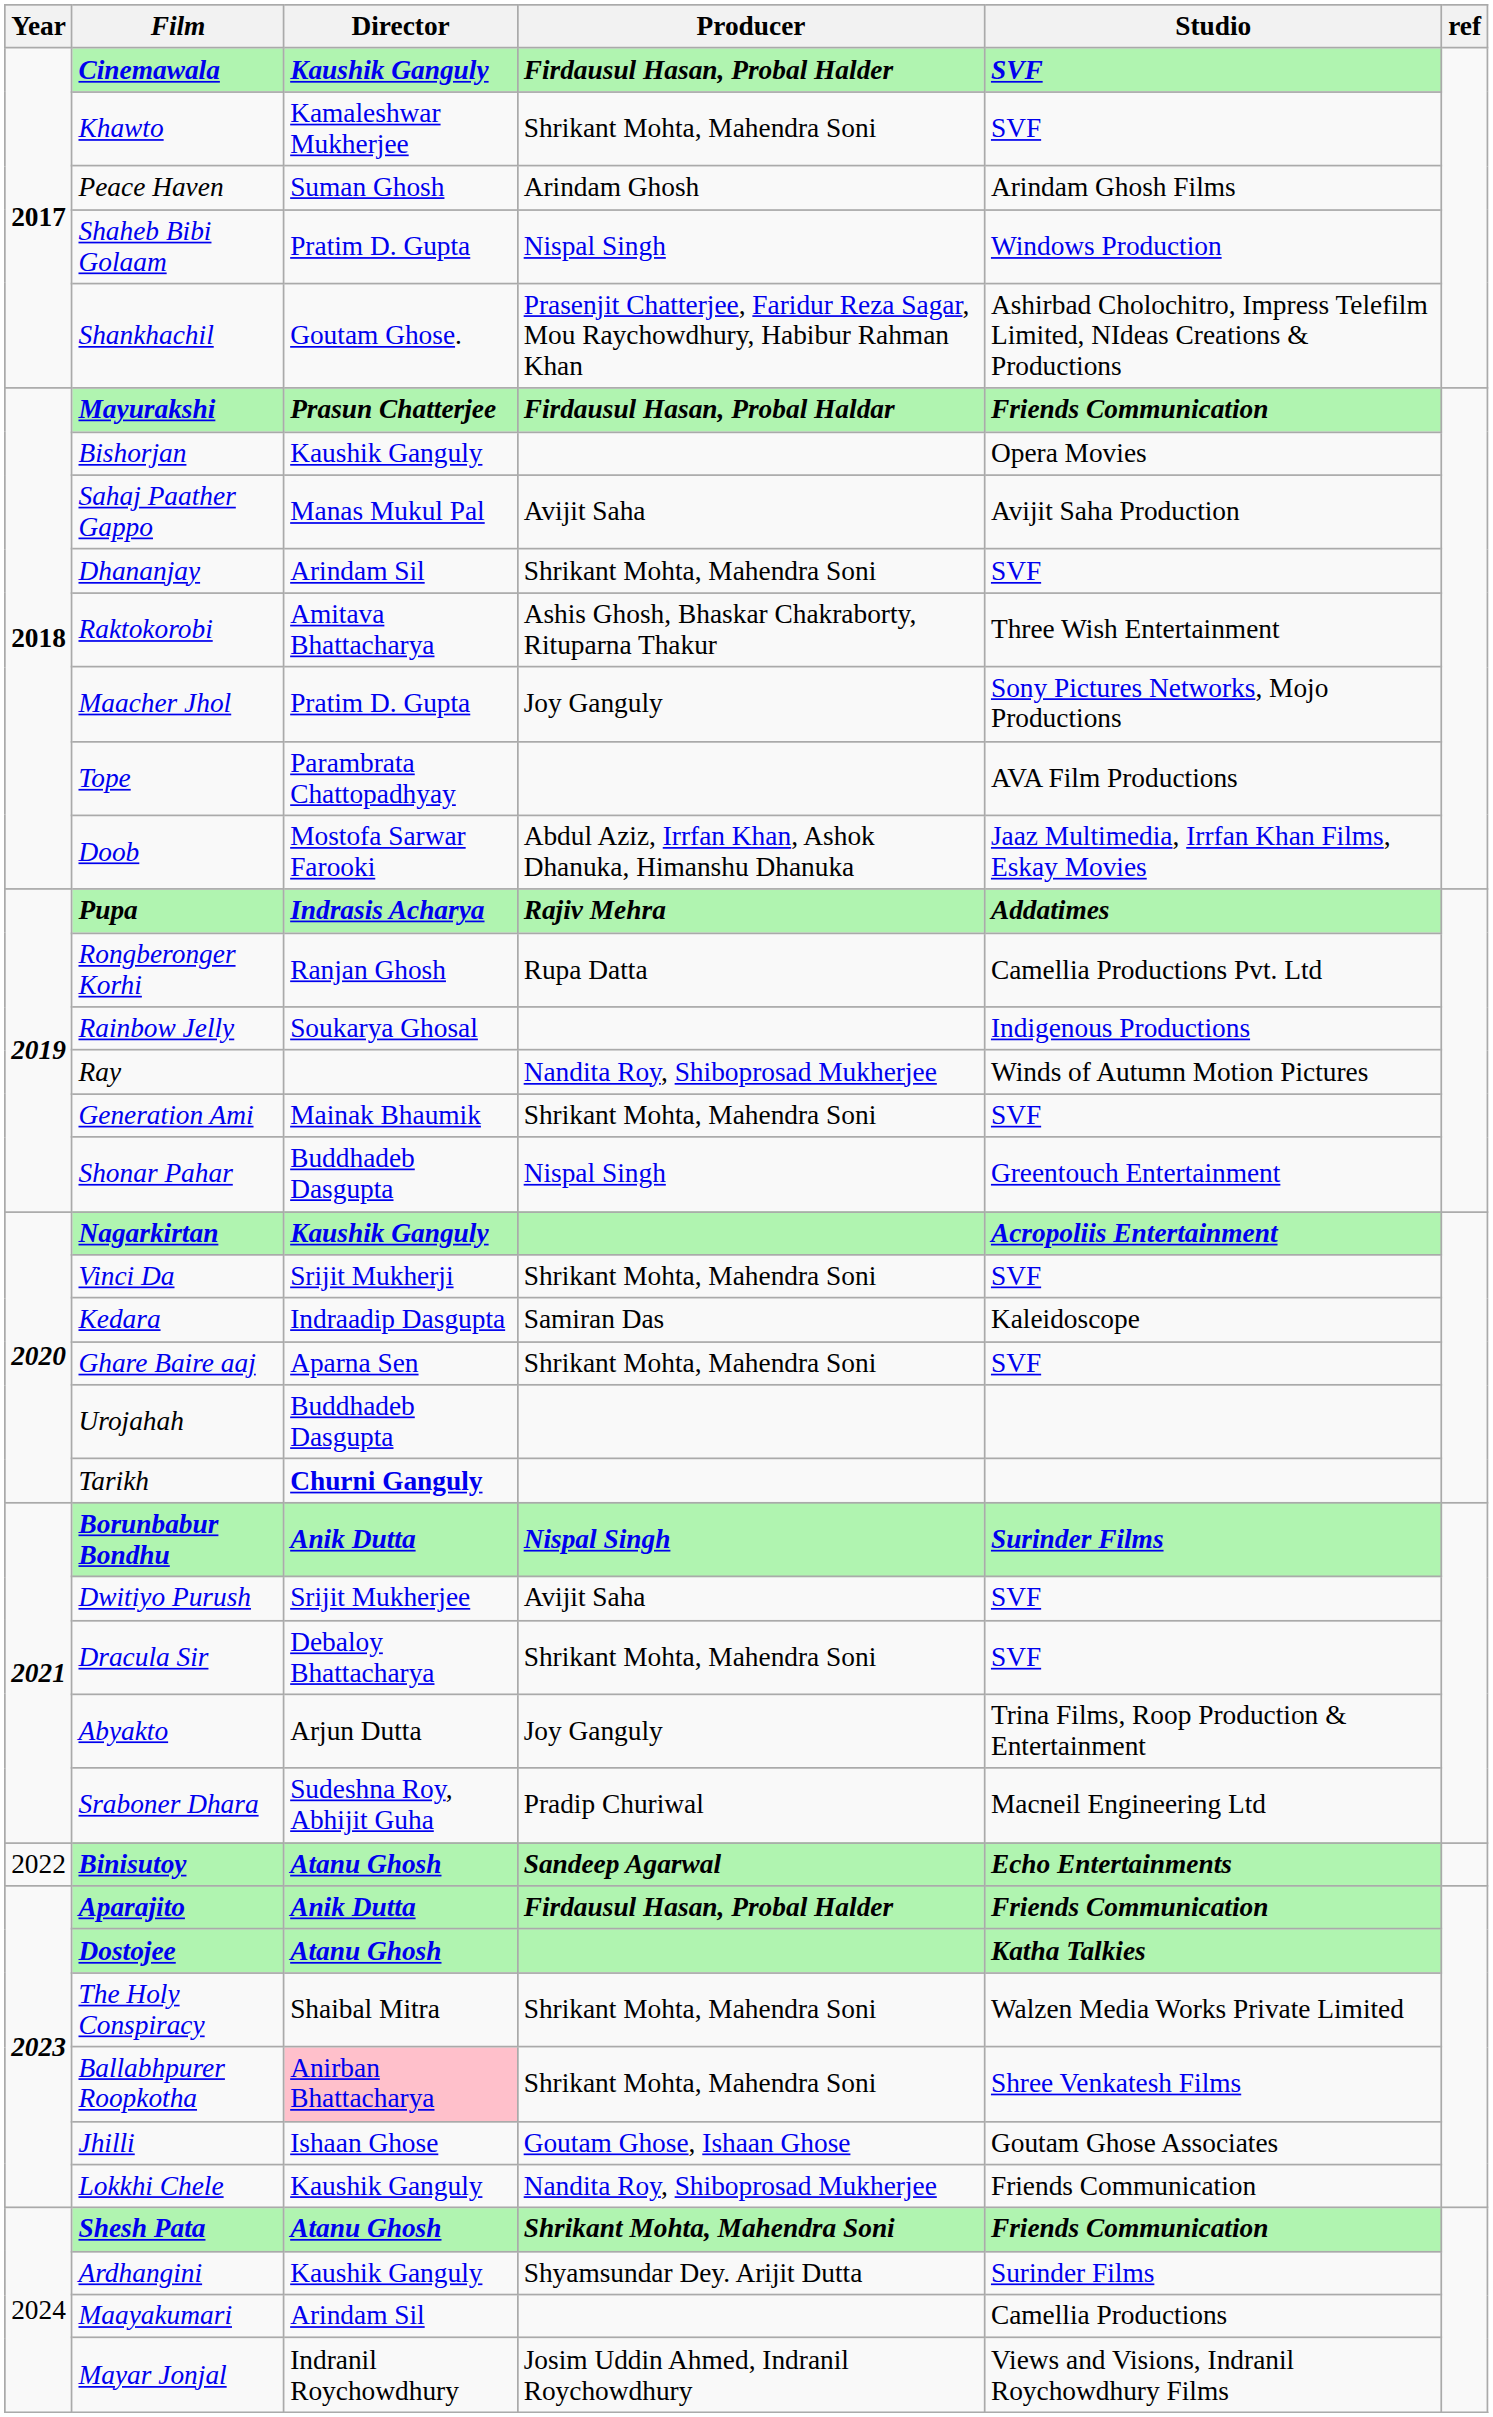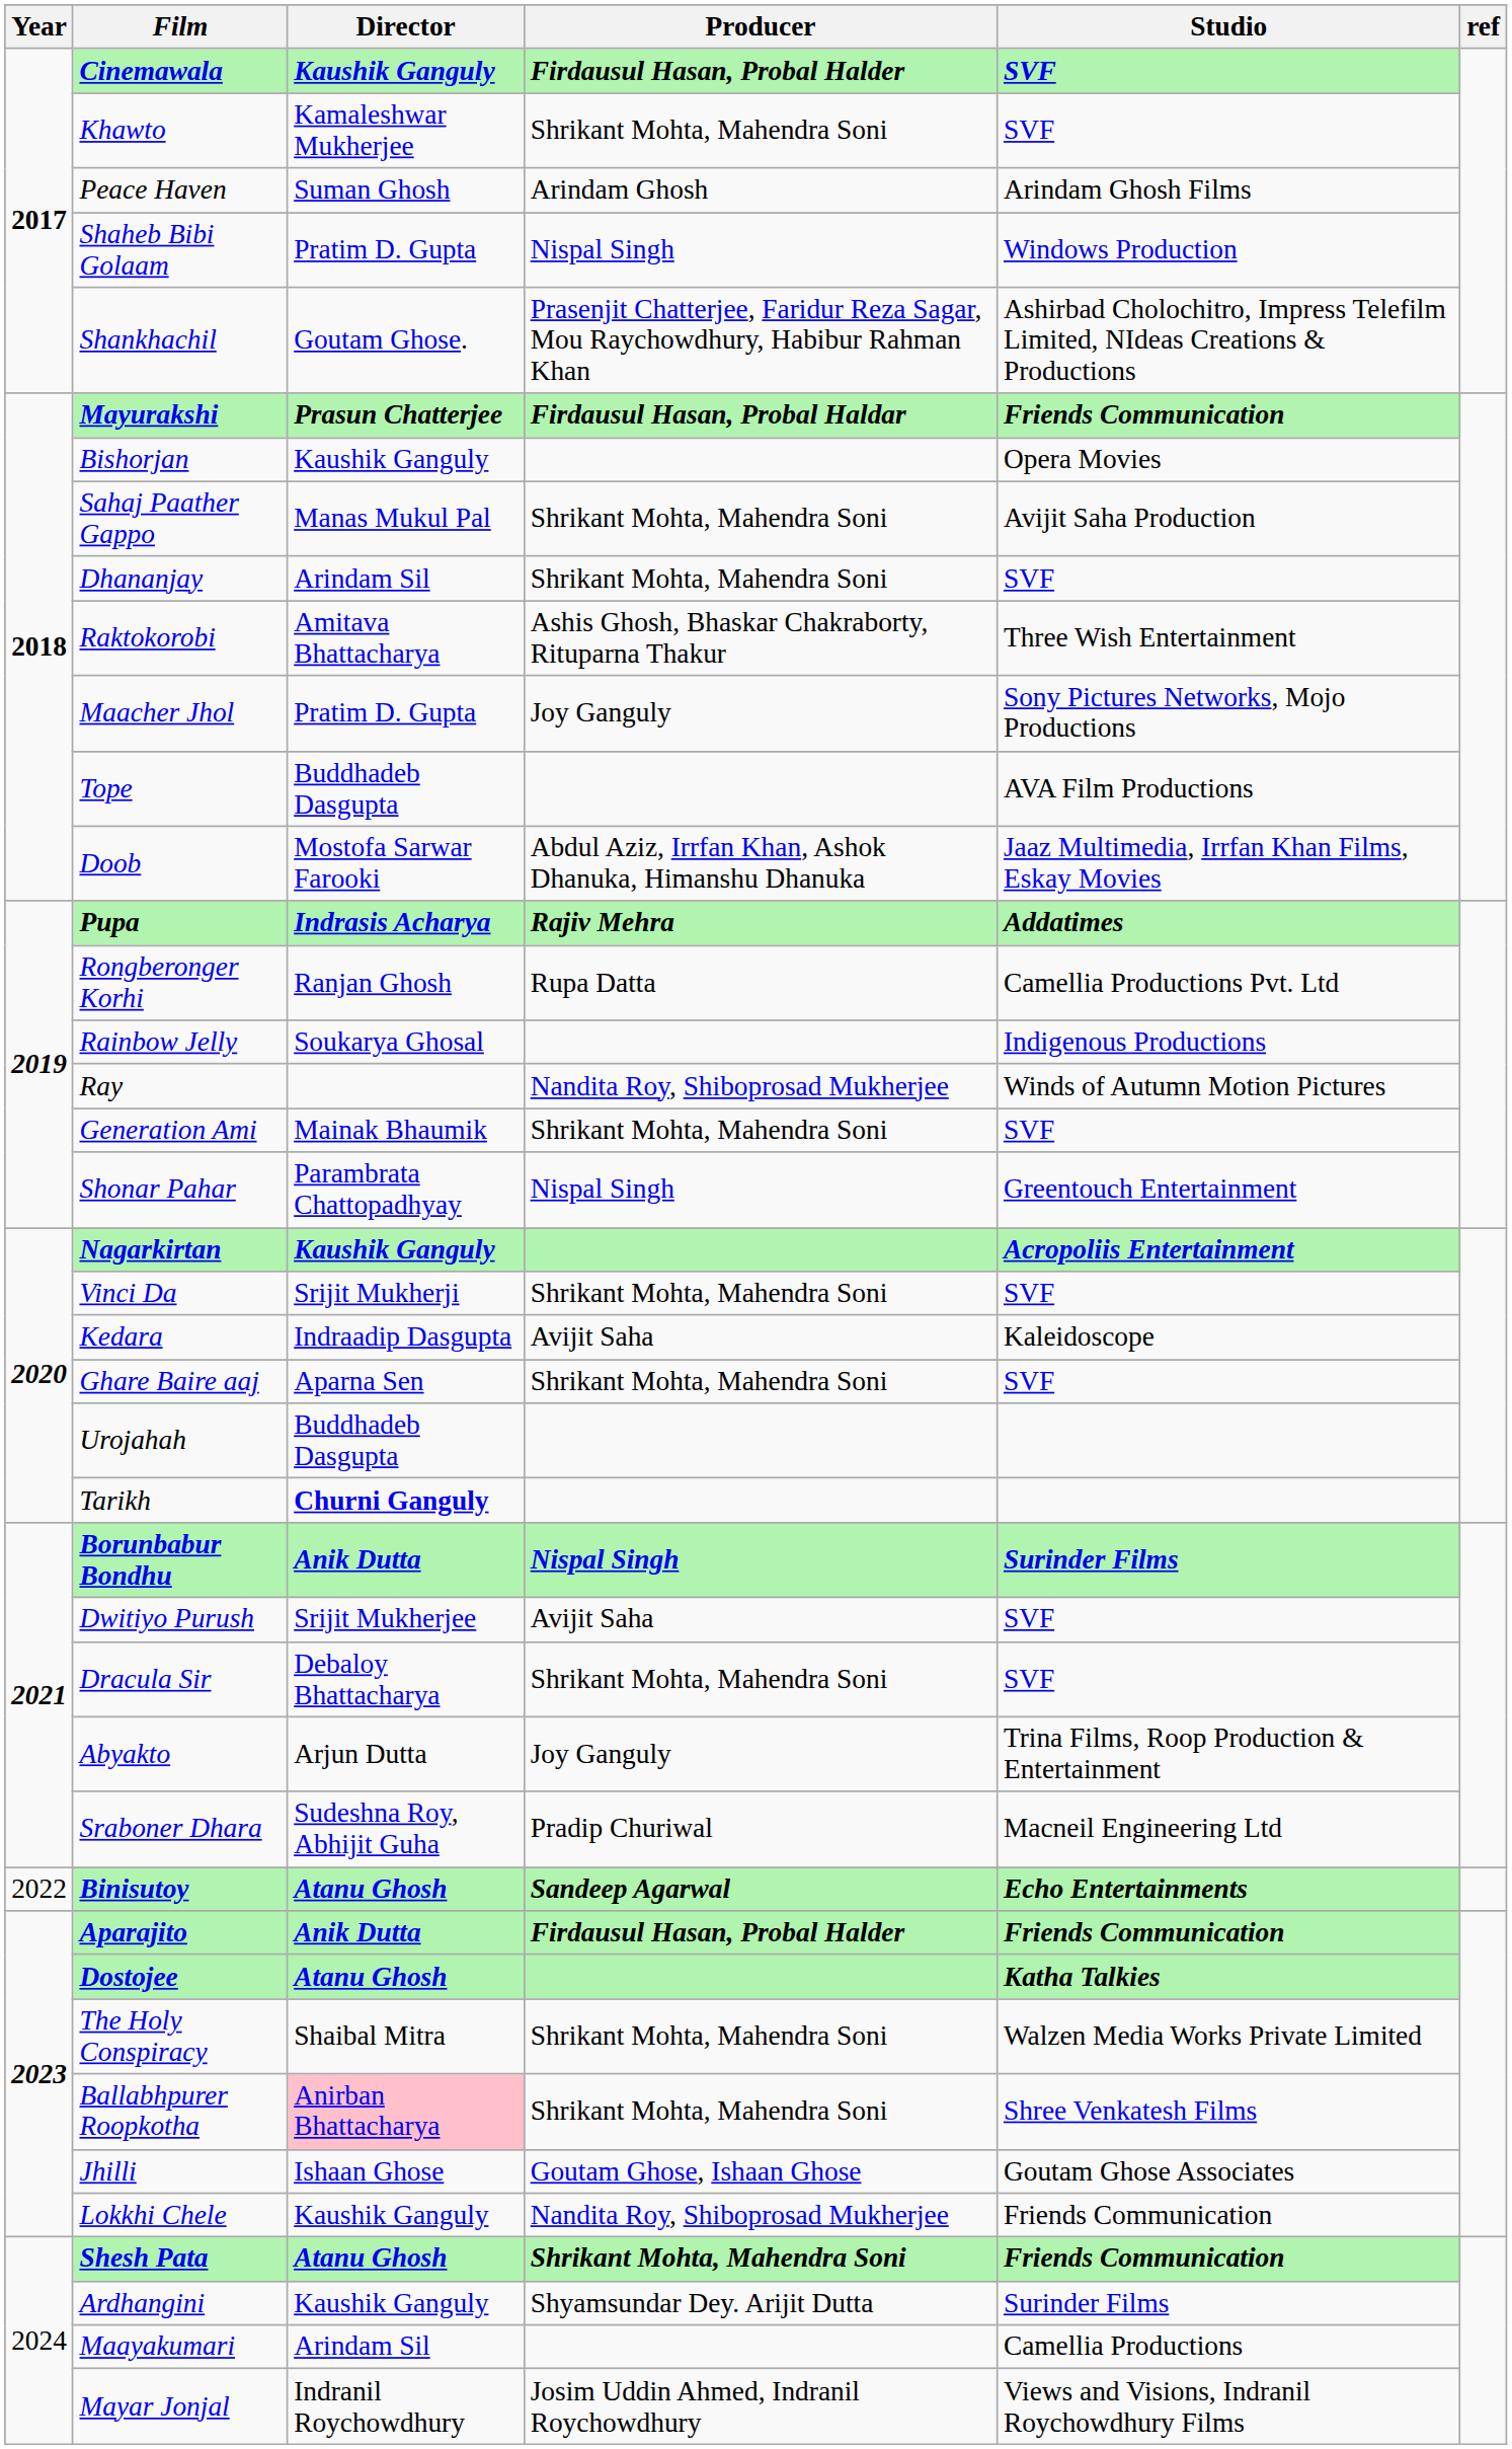Sahaj Paather Gappo | Producer: Avijit Saha -> Shrikant Mohta, Mahendra Soni
Tope | Director: Parambrata Chattopadhyay -> Buddhadeb Dasgupta
Shonar Pahar | Director: Buddhadeb Dasgupta -> Parambrata Chattopadhyay
Kedara | Producer: Samiran Das -> Avijit Saha
